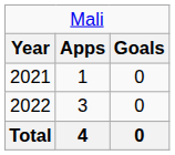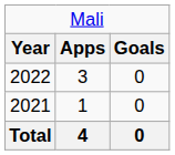rows swapped: 2021 <-> 2022
